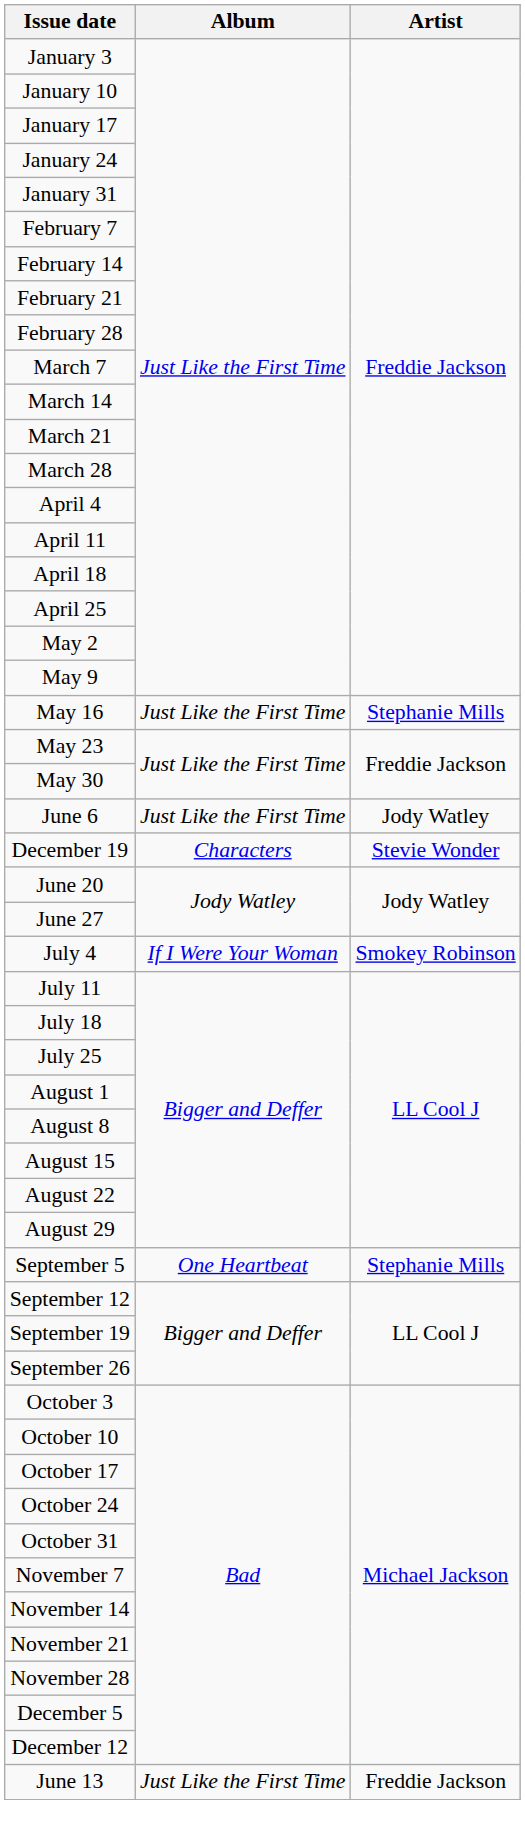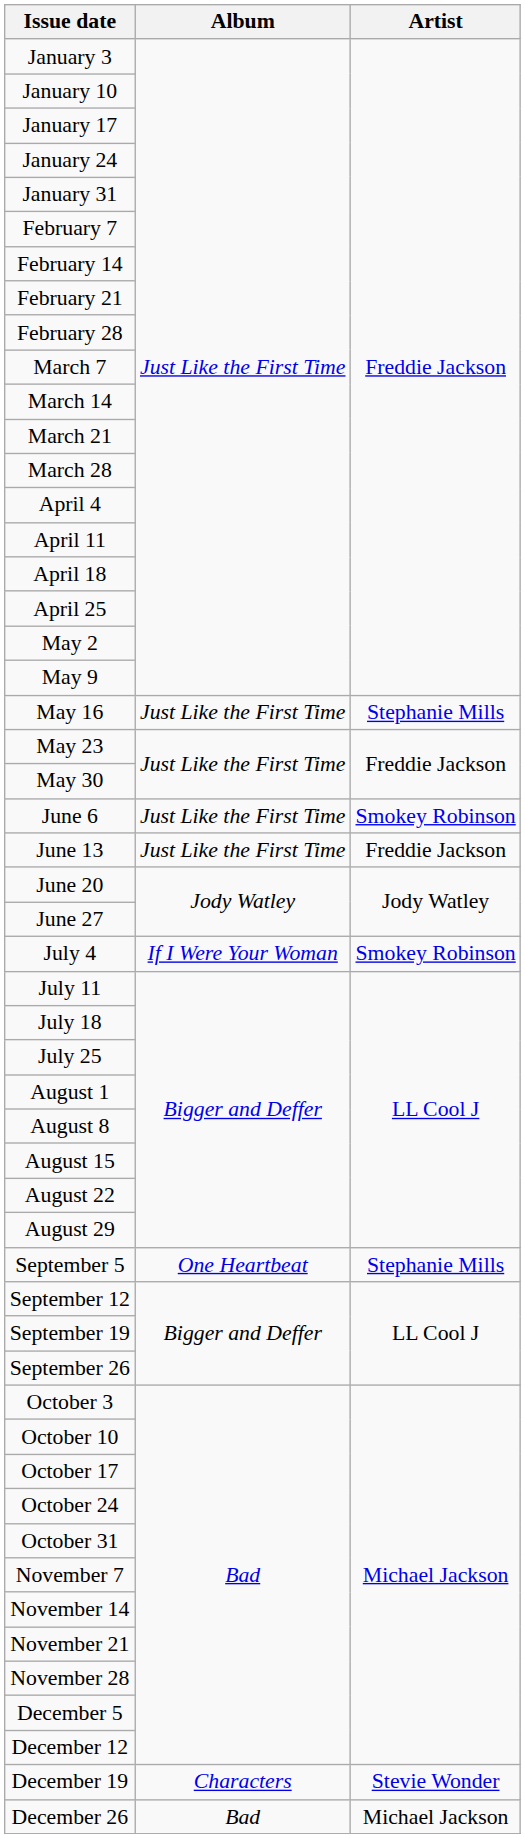June 6 | Artist: Jody Watley -> Smokey Robinson
rows swapped: June 13 <-> December 19
+ row: December 26 | Bad | Michael Jackson
